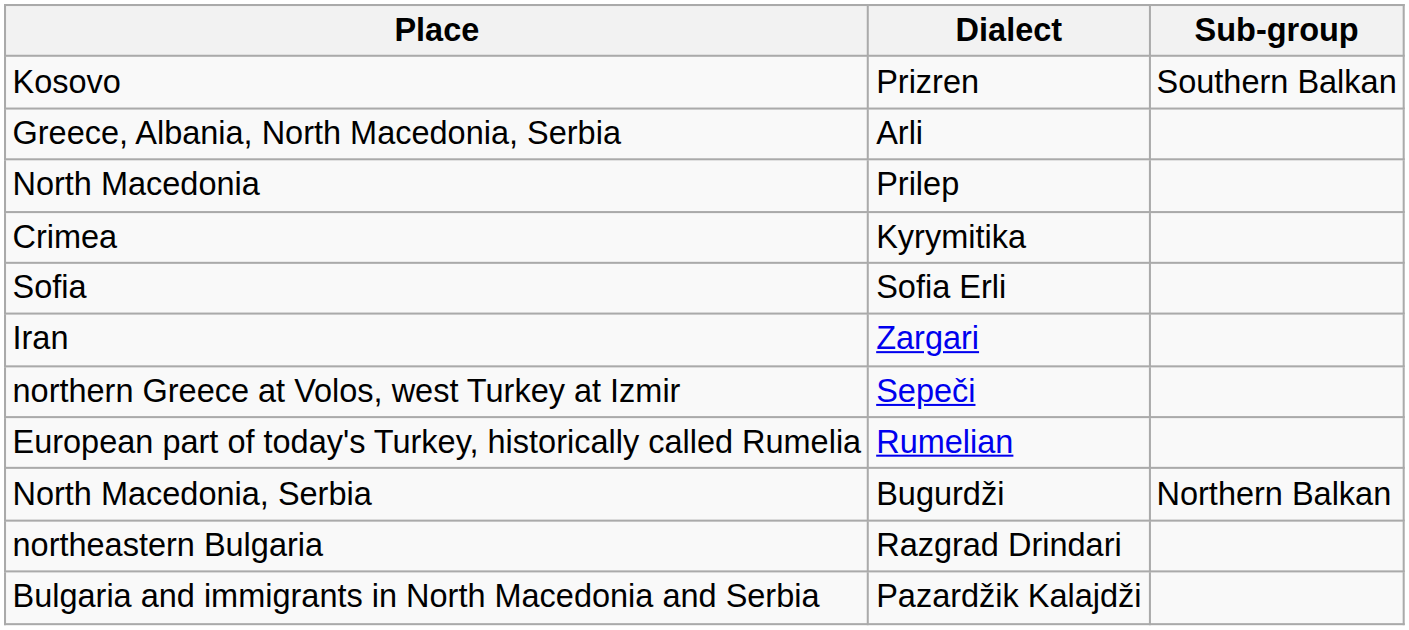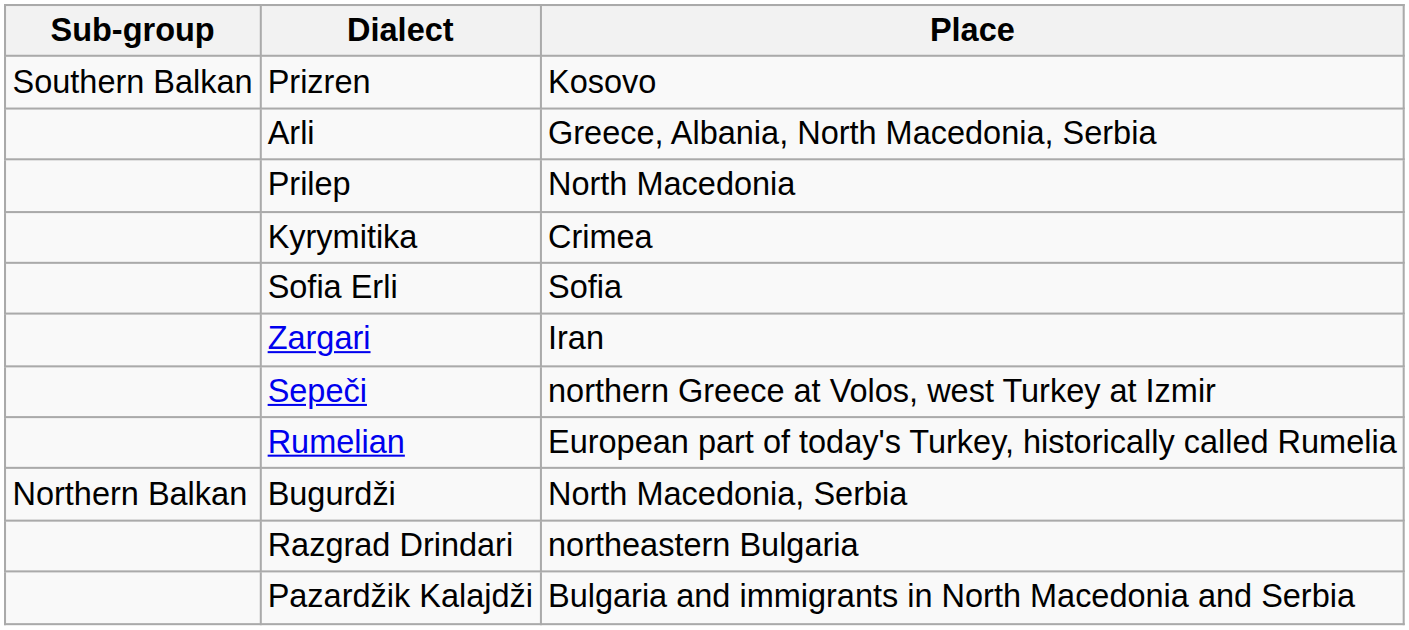columns swapped: Sub-group <-> Place
